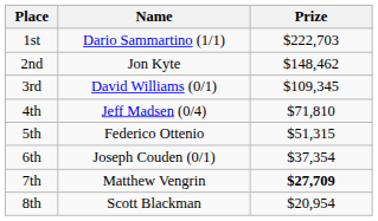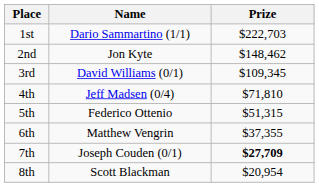6th | Name: Joseph Couden (0/1) -> Matthew Vengrin
6th | Prize: $37,354 -> $37,355
7th | Name: Matthew Vengrin -> Joseph Couden (0/1)
